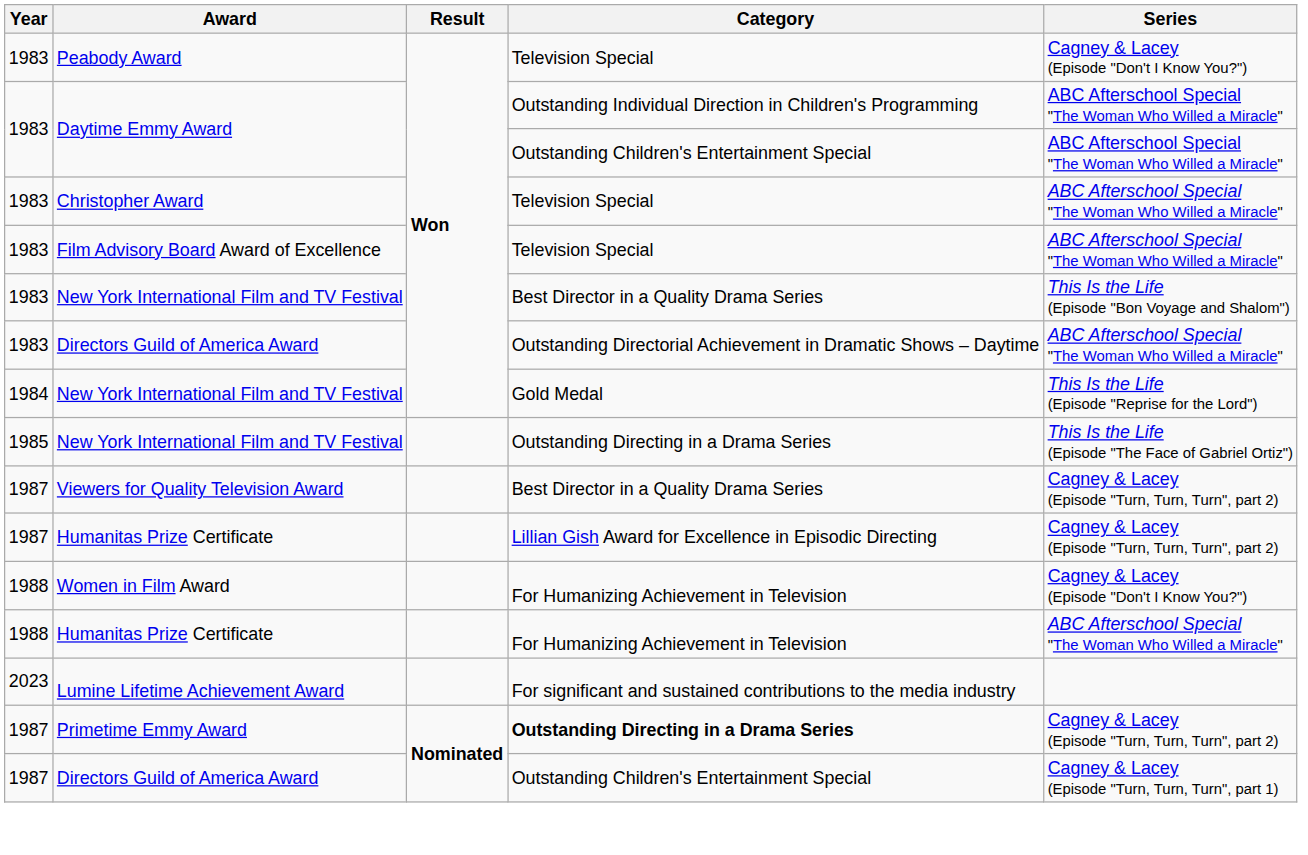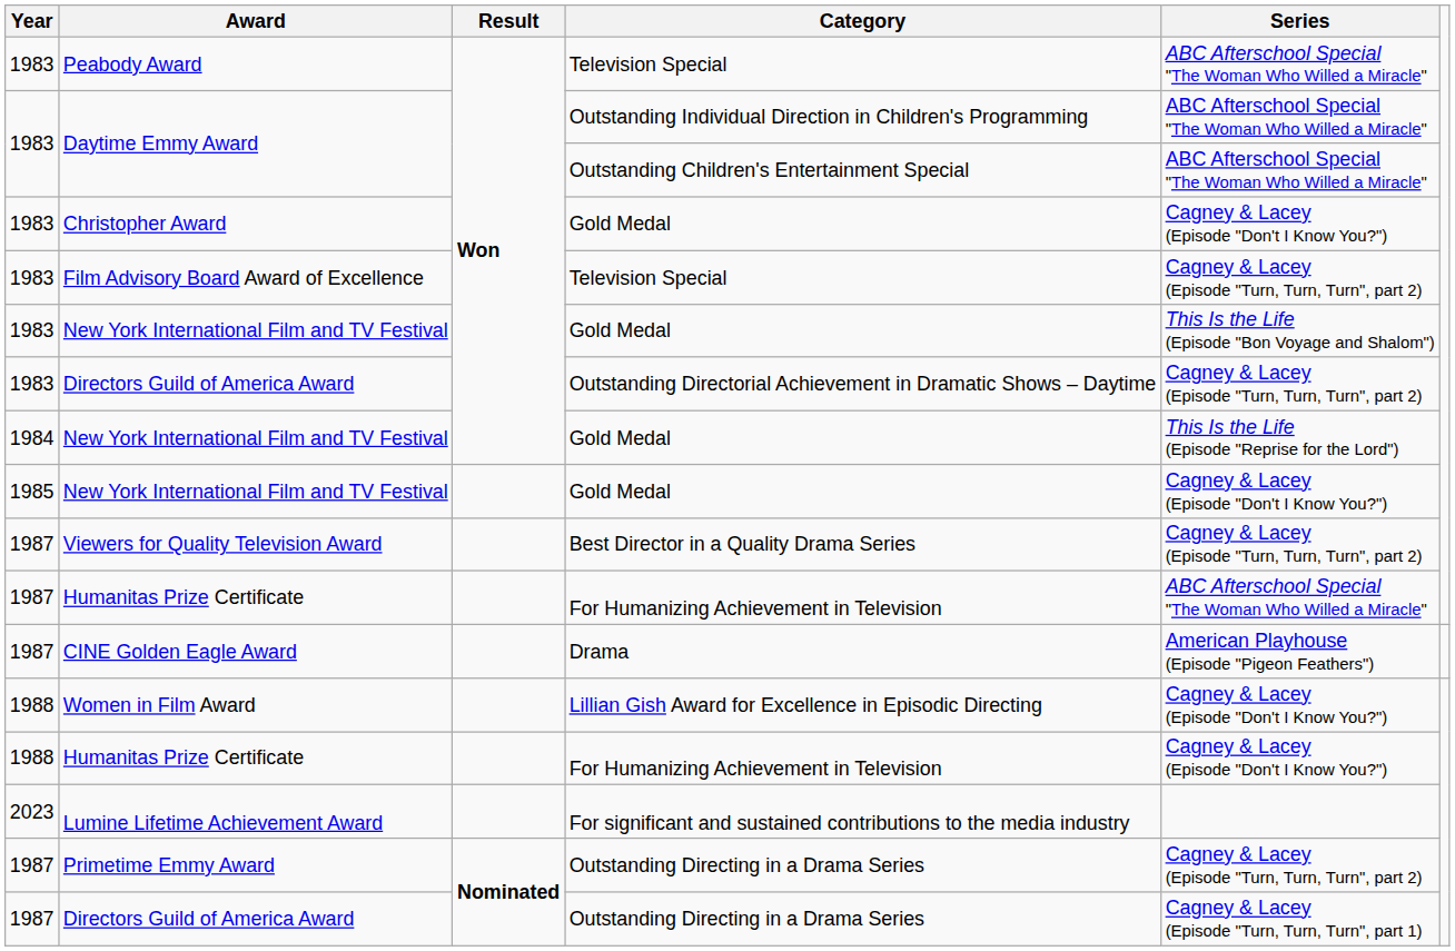Peabody Award | Series: Cagney & Lacey (Episode "Don't I Know You?") -> ABC Afterschool Special "The Woman Who Willed a Miracle"
Christopher Award | Category: Television Special -> Gold Medal
Christopher Award | Series: ABC Afterschool Special "The Woman Who Willed a Miracle" -> Cagney & Lacey (Episode "Don't I Know You?")
Film Advisory Board Award of Excellence | Series: ABC Afterschool Special "The Woman Who Willed a Miracle" -> Cagney & Lacey (Episode "Turn, Turn, Turn", part 2)
1983 / New York International Film and TV Festival | Category: Best Director in a Quality Drama Series -> Gold Medal
1983 / Directors Guild of America Award | Series: ABC Afterschool Special "The Woman Who Willed a Miracle" -> Cagney & Lacey (Episode "Turn, Turn, Turn", part 2)
1985 / New York International Film and TV Festival | Category: Outstanding Directing in a Drama Series -> Gold Medal
1985 / New York International Film and TV Festival | Series: This Is the Life (Episode "The Face of Gabriel Ortiz") -> Cagney & Lacey (Episode "Don't I Know You?")
1987 / Humanitas Prize Certificate | Category: Lillian Gish Award for Excellence in Episodic Directing -> For Humanizing Achievement in Television
1987 / Humanitas Prize Certificate | Series: Cagney & Lacey (Episode "Turn, Turn, Turn", part 2) -> ABC Afterschool Special "The Woman Who Willed a Miracle"
+ row: 1987 | CINE Golden Eagle Award | Drama | American Playhouse (Episode "Pigeon Feathers")
Women in Film Award | Category: For Humanizing Achievement in Television -> Lillian Gish Award for Excellence in Episodic Directing
1988 / Humanitas Prize Certificate | Series: ABC Afterschool Special "The Woman Who Willed a Miracle" -> Cagney & Lacey (Episode "Don't I Know You?")
Primetime Emmy Award | Category: bold -> normal
1987 / Directors Guild of America Award | Category: Outstanding Children's Entertainment Special -> Outstanding Directing in a Drama Series
